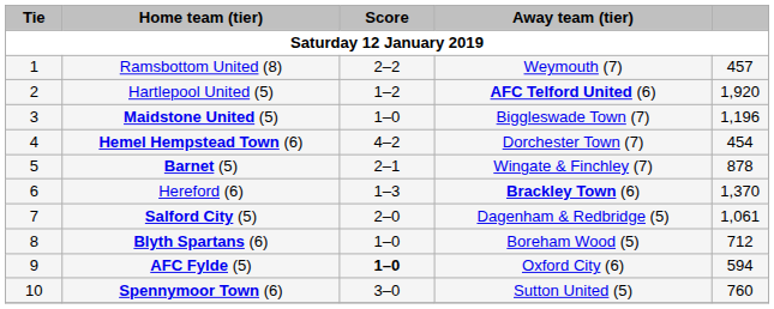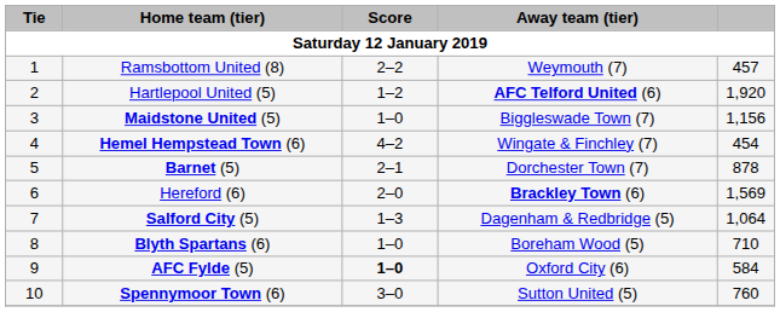Maidstone United (5) | column 5: 1,196 -> 1,156
Hemel Hempstead Town (6) | Away team (tier): Dorchester Town (7) -> Wingate & Finchley (7)
Barnet (5) | Away team (tier): Wingate & Finchley (7) -> Dorchester Town (7)
Hereford (6) | Score: 1–3 -> 2–0
Hereford (6) | column 5: 1,370 -> 1,569
Salford City (5) | Score: 2–0 -> 1–3
Salford City (5) | column 5: 1,061 -> 1,064
Blyth Spartans (6) | column 5: 712 -> 710
AFC Fylde (5) | column 5: 594 -> 584
